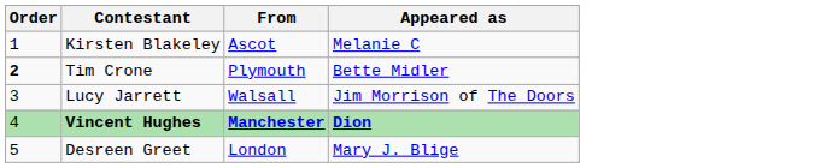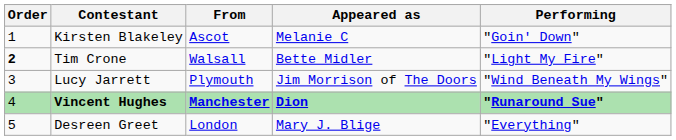+ column: Performing | "Goin' Down" | "Light My Fire" | "Wind Beneath My Wings" | "Runaround Sue" | "Everything"
Tim Crone | From: Plymouth -> Walsall
Lucy Jarrett | From: Walsall -> Plymouth
